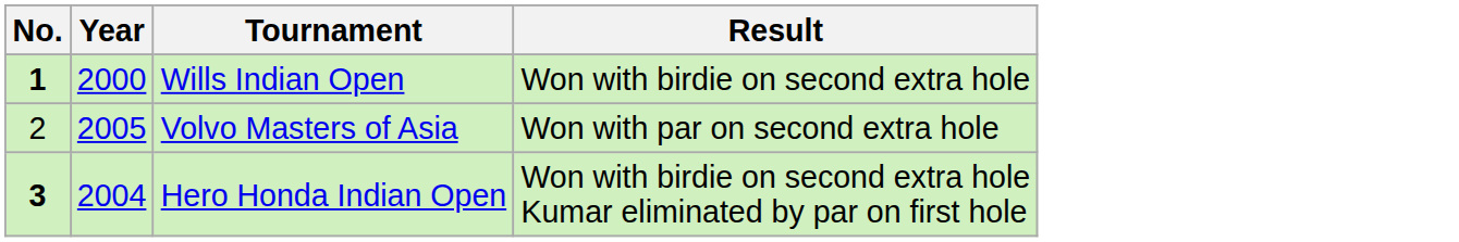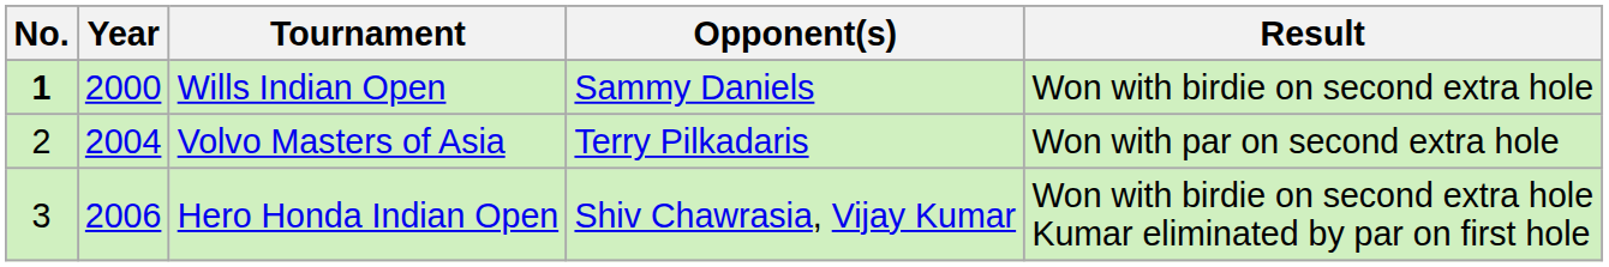+ column: Opponent(s) | Sammy Daniels | Terry Pilkadaris | Shiv Chawrasia, Vijay Kumar
Volvo Masters of Asia | Year: 2005 -> 2004
Hero Honda Indian Open | No.: bold -> normal
Hero Honda Indian Open | Year: 2004 -> 2006
